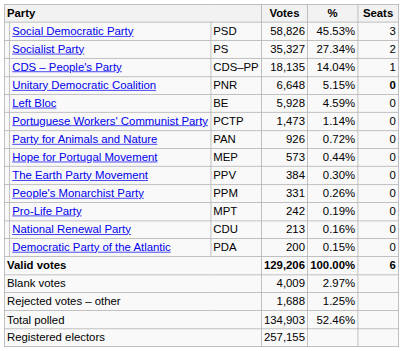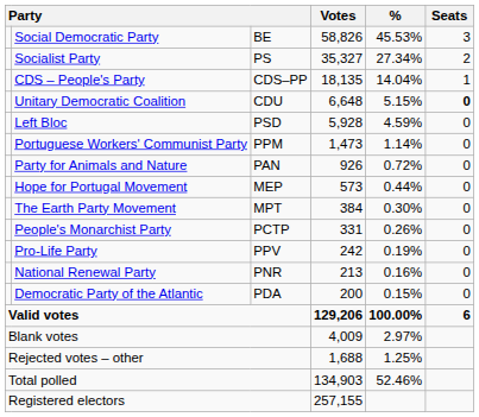Social Democratic Party | column 3: PSD -> BE
Unitary Democratic Coalition | column 3: PNR -> CDU
Left Bloc | column 3: BE -> PSD
Portuguese Workers' Communist Party | column 3: PCTP -> PPM
The Earth Party Movement | column 3: PPV -> MPT
People's Monarchist Party | column 3: PPM -> PCTP
Pro-Life Party | column 3: MPT -> PPV
National Renewal Party | column 3: CDU -> PNR
